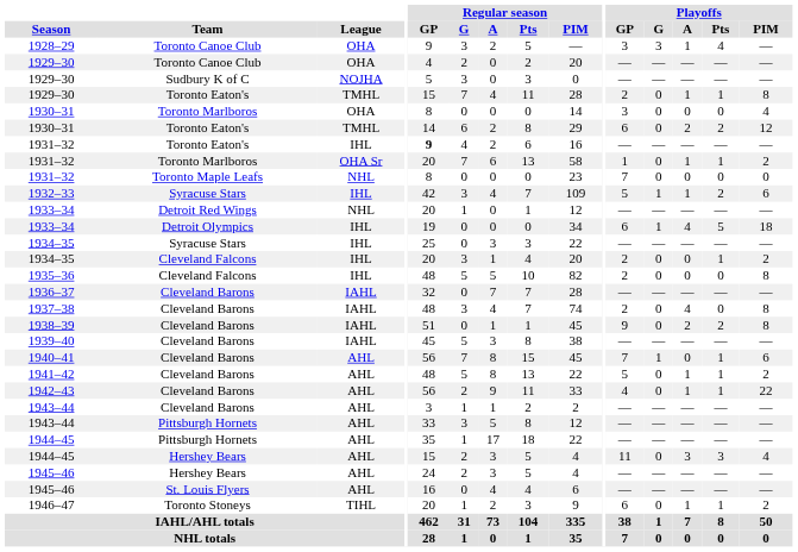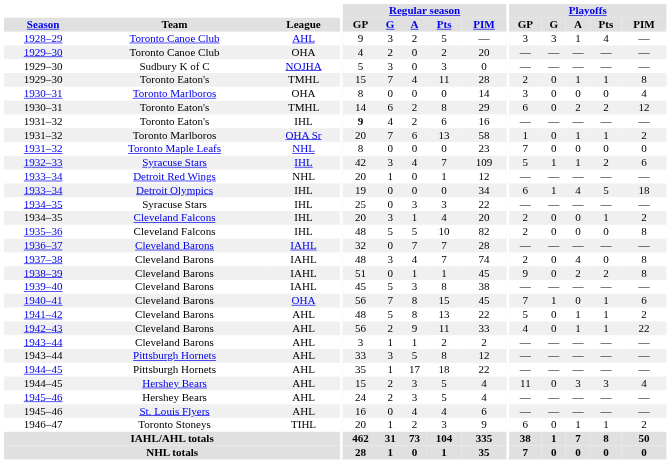1928–29 | League: OHA -> AHL
1940–41 | League: AHL -> OHA
